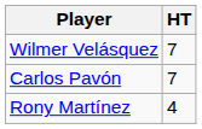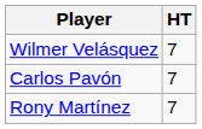Rony Martínez | HT: 4 -> 7
